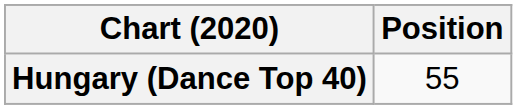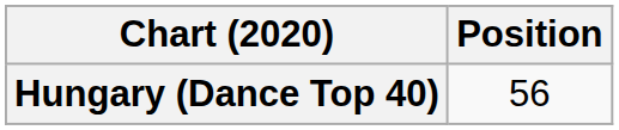Hungary (Dance Top 40) | Position: 55 -> 56
